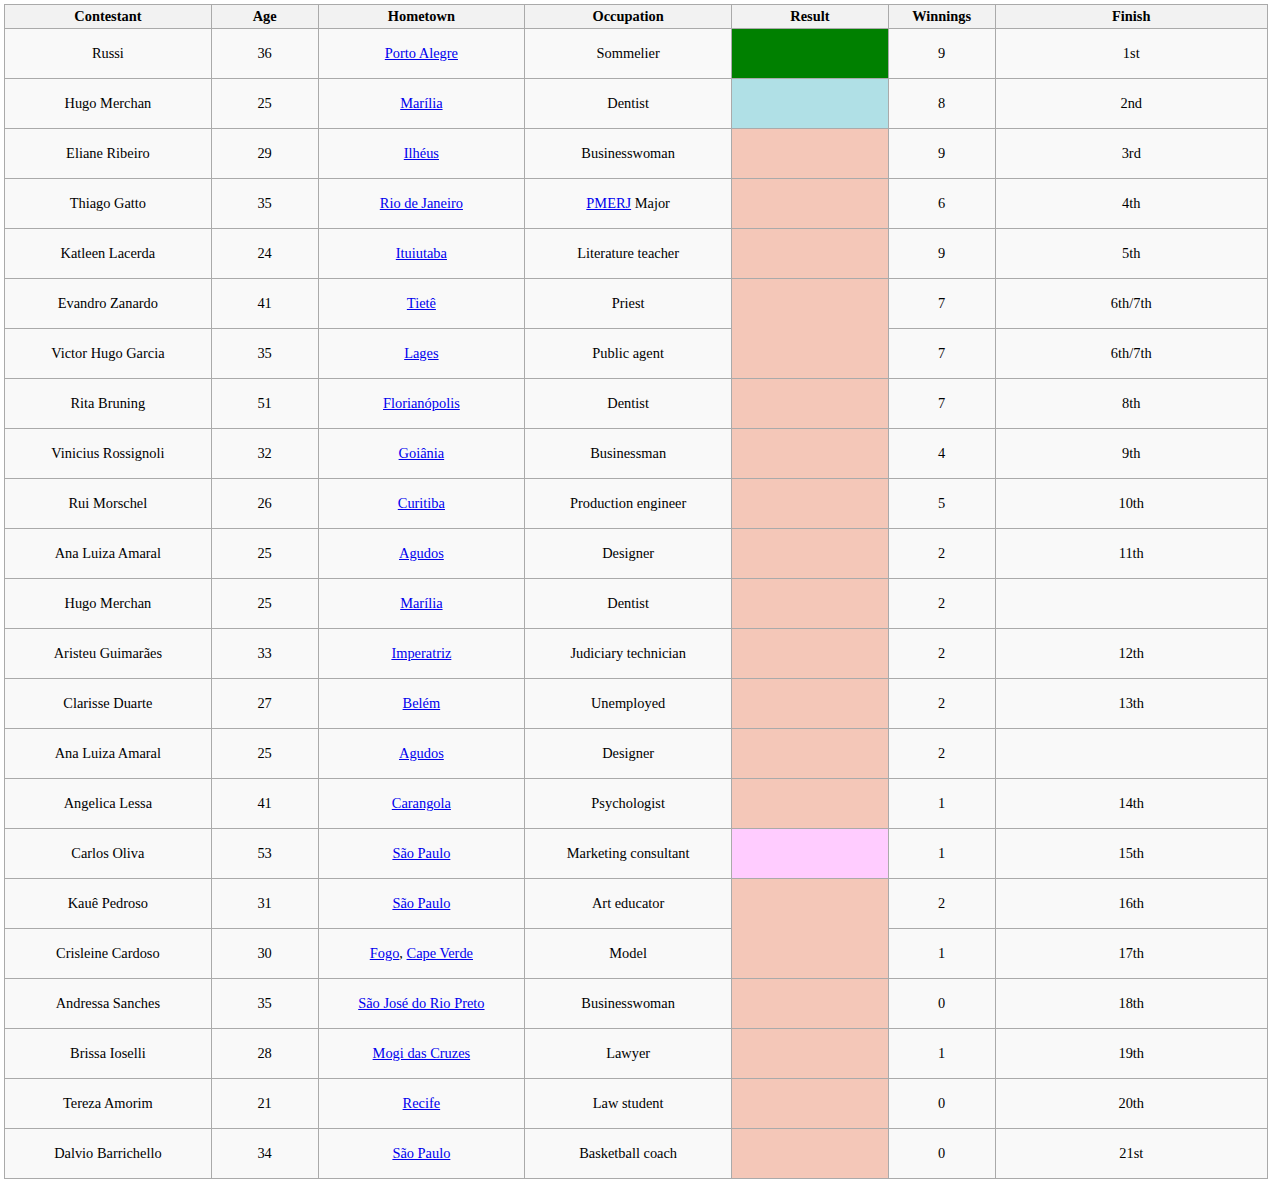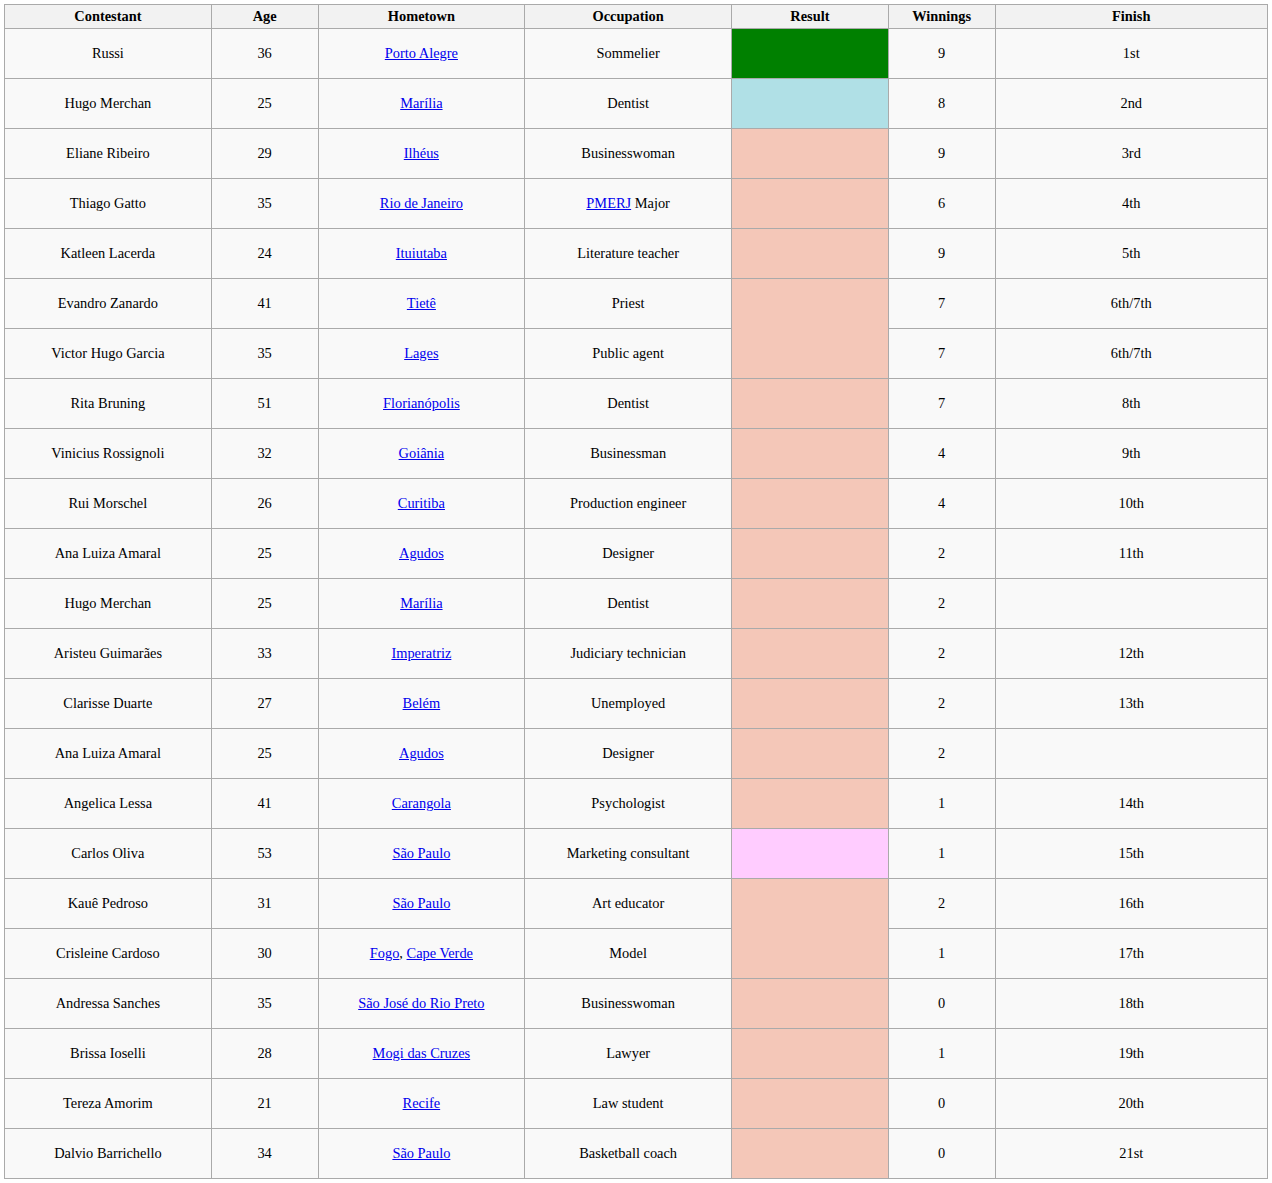Rui Morschel | Winnings: 5 -> 4
